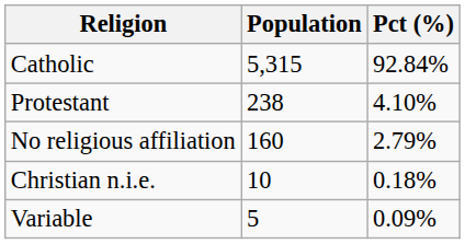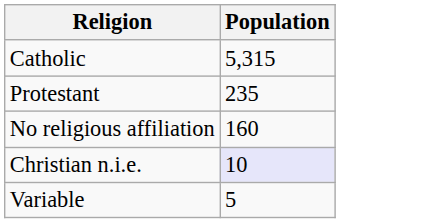- column: Pct (%) | 92.84% | 4.10% | 2.79% | 0.18% | 0.09%
Protestant | Population: 238 -> 235
Christian n.i.e. | Population: no background -> lavender background
